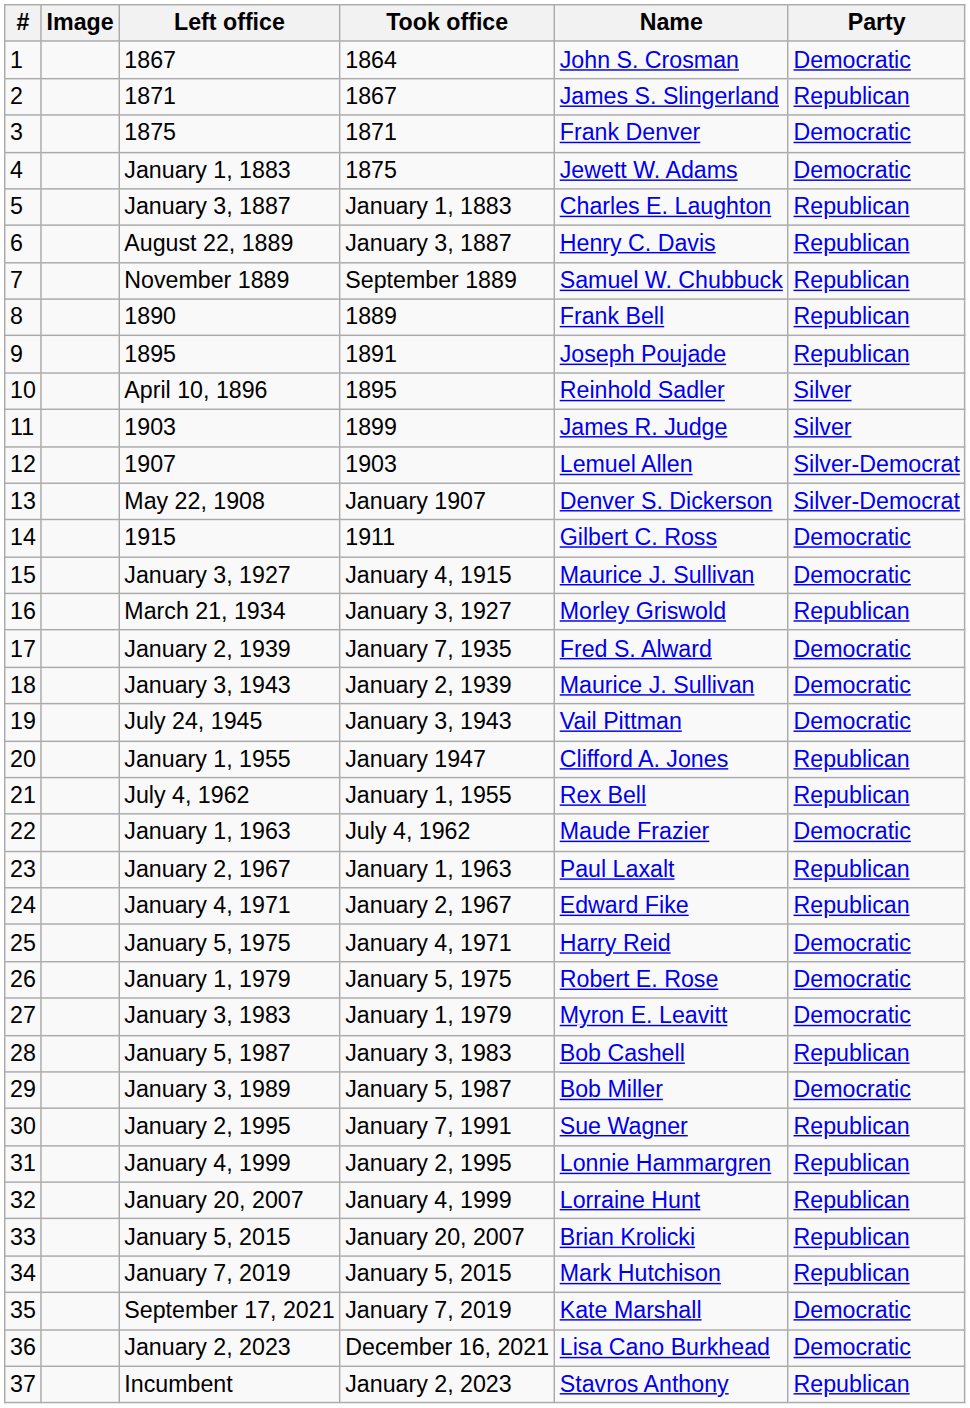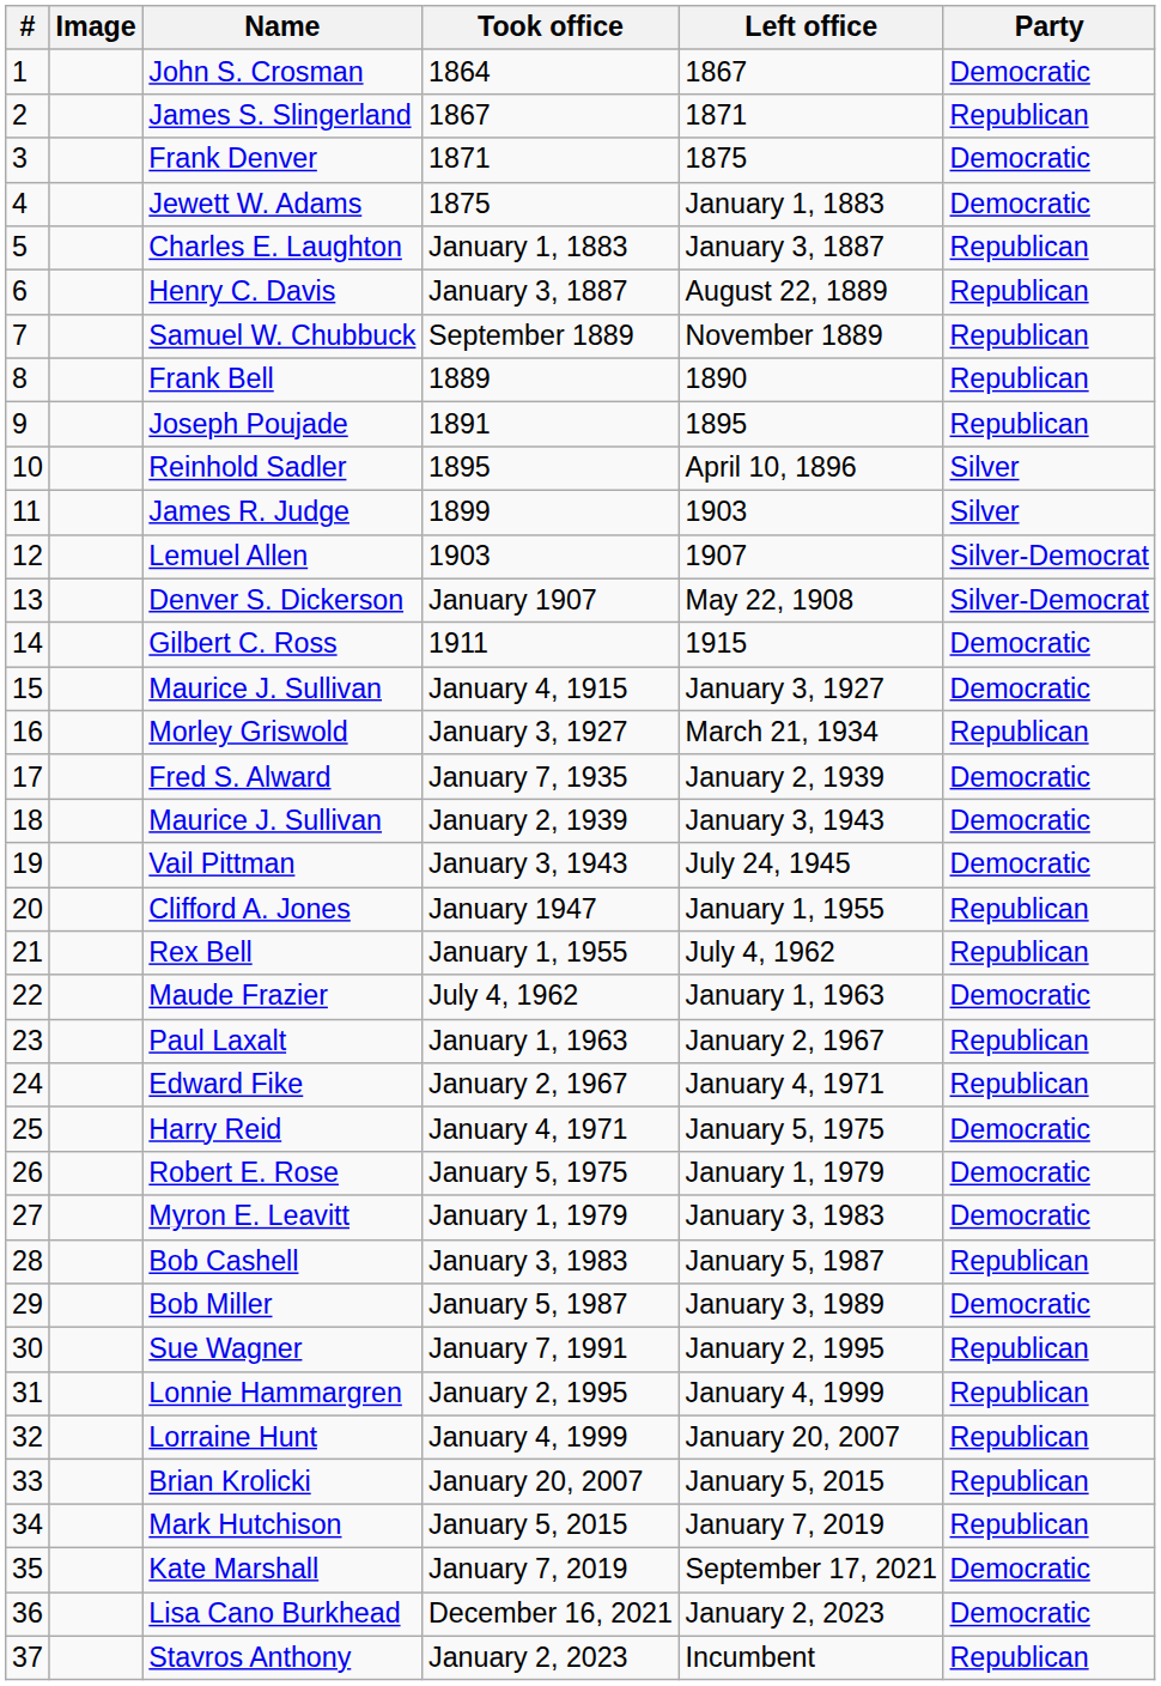columns swapped: Name <-> Left office
